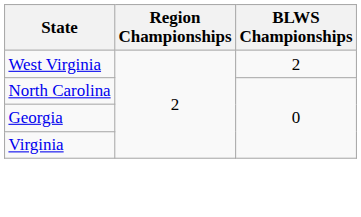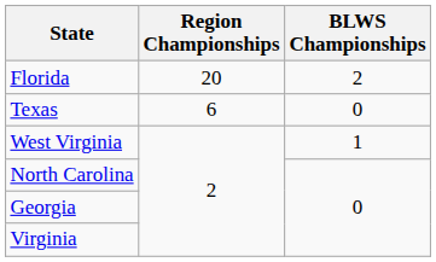+ row: Florida | 20 | 2
+ row: Texas | 6 | 0
West Virginia | BLWS Championships: 2 -> 1
